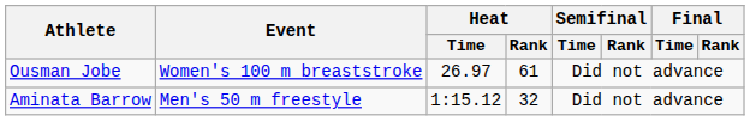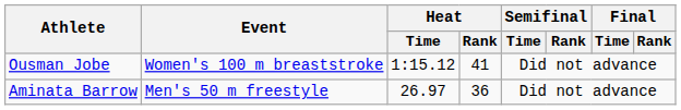Ousman Jobe | Heat / Time: 26.97 -> 1:15.12
Ousman Jobe | Heat / Rank: 61 -> 41
Aminata Barrow | Heat / Time: 1:15.12 -> 26.97
Aminata Barrow | Heat / Rank: 32 -> 36
